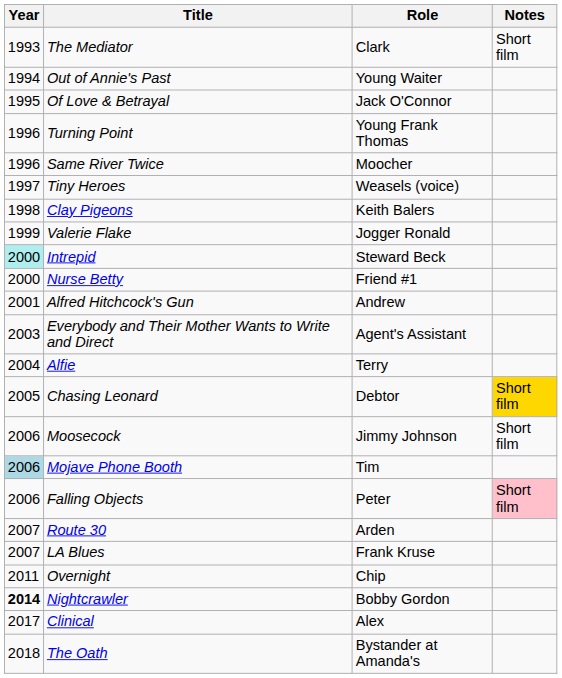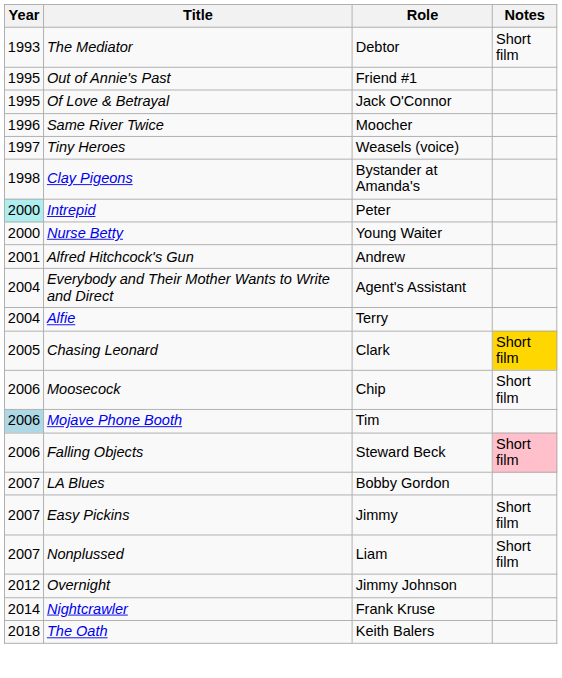The Mediator | Role: Clark -> Debtor
Out of Annie's Past | Year: 1994 -> 1995
Out of Annie's Past | Role: Young Waiter -> Friend #1
- row: 1996 | Turning Point | Young Frank Thomas
Clay Pigeons | Role: Keith Balers -> Bystander at Amanda's
- row: 1999 | Valerie Flake | Jogger Ronald
Intrepid | Role: Steward Beck -> Peter
Nurse Betty | Role: Friend #1 -> Young Waiter
Everybody and Their Mother Wants to Write and Direct | Year: 2003 -> 2004
Chasing Leonard | Role: Debtor -> Clark
Moosecock | Role: Jimmy Johnson -> Chip
Falling Objects | Role: Peter -> Steward Beck
- row: 2007 | Route 30 | Arden
LA Blues | Role: Frank Kruse -> Bobby Gordon
+ row: 2007 | Easy Pickins | Jimmy | Short film
+ row: 2007 | Nonplussed | Liam | Short film
Overnight | Year: 2011 -> 2012
Overnight | Role: Chip -> Jimmy Johnson
Nightcrawler | Year: bold -> normal
Nightcrawler | Role: Bobby Gordon -> Frank Kruse
- row: 2017 | Clinical | Alex
The Oath | Role: Bystander at Amanda's -> Keith Balers
